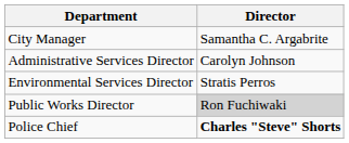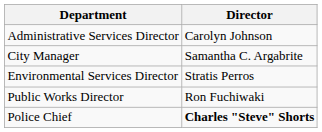rows swapped: City Manager <-> Administrative Services Director
Public Works Director | Director: lightgrey background -> no background
